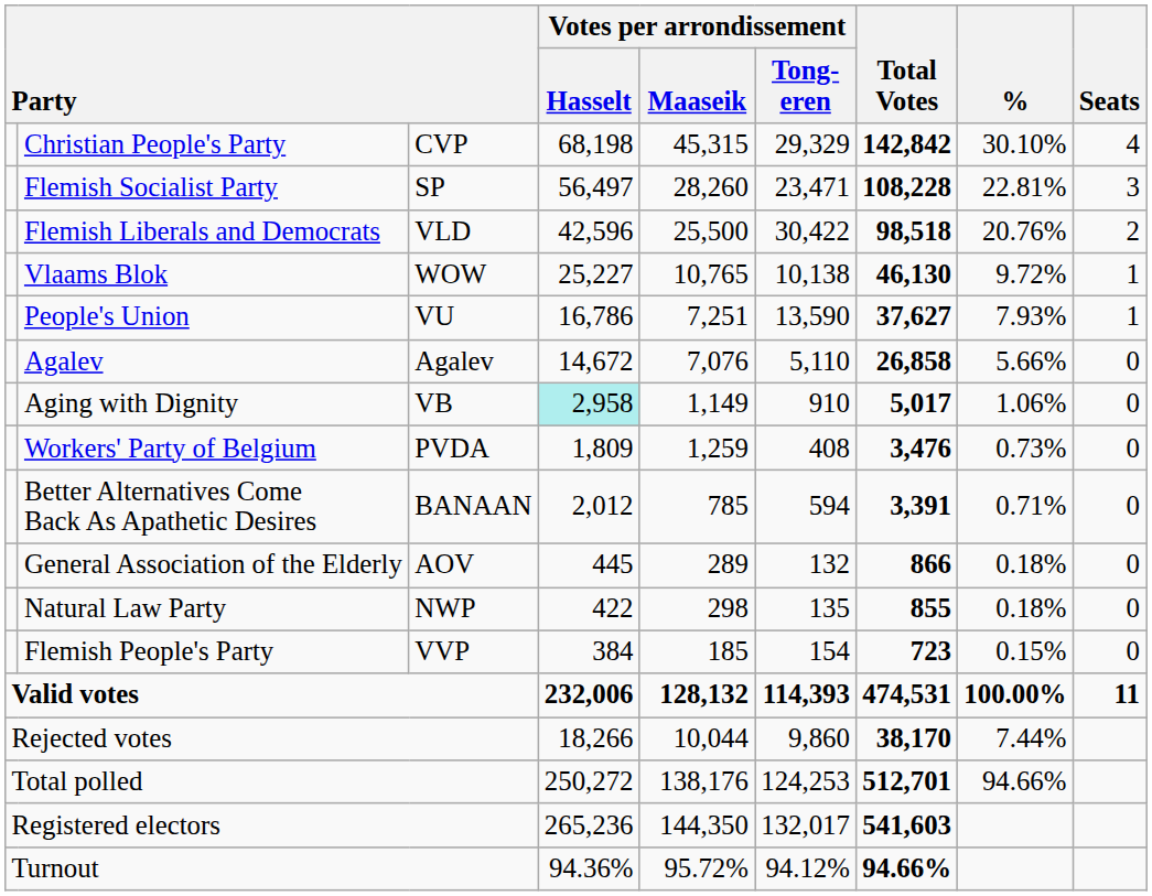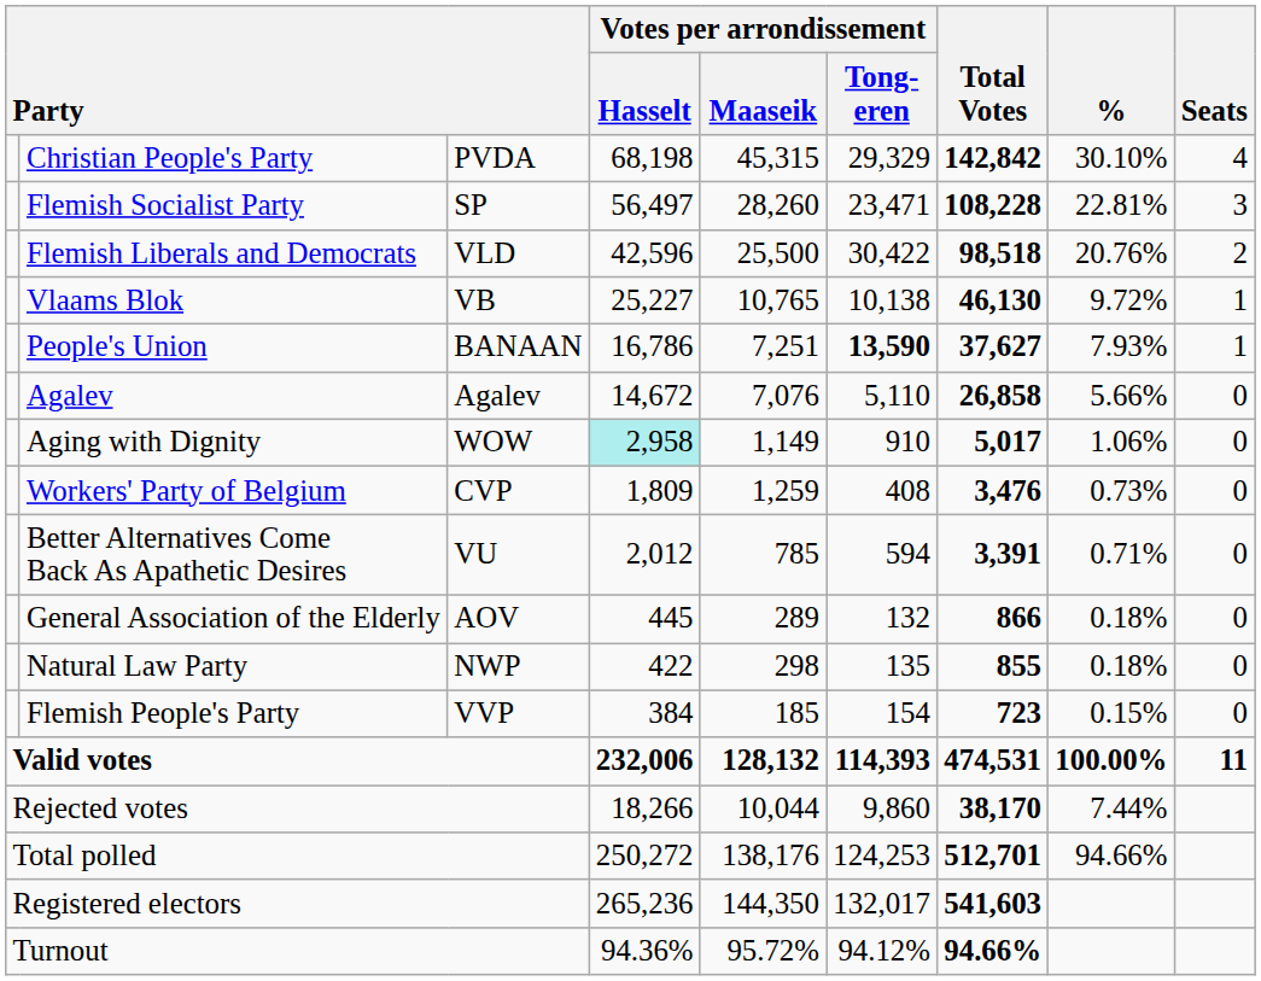Christian People's Party | column 3: CVP -> PVDA
Vlaams Blok | column 3: WOW -> VB
People's Union | column 3: VU -> BANAAN
People's Union | Votes per arrondissement / Tong- eren: normal -> bold
Aging with Dignity | column 3: VB -> WOW
Workers' Party of Belgium | column 3: PVDA -> CVP
Better Alternatives Come Back As Apathetic Desires | column 3: BANAAN -> VU
